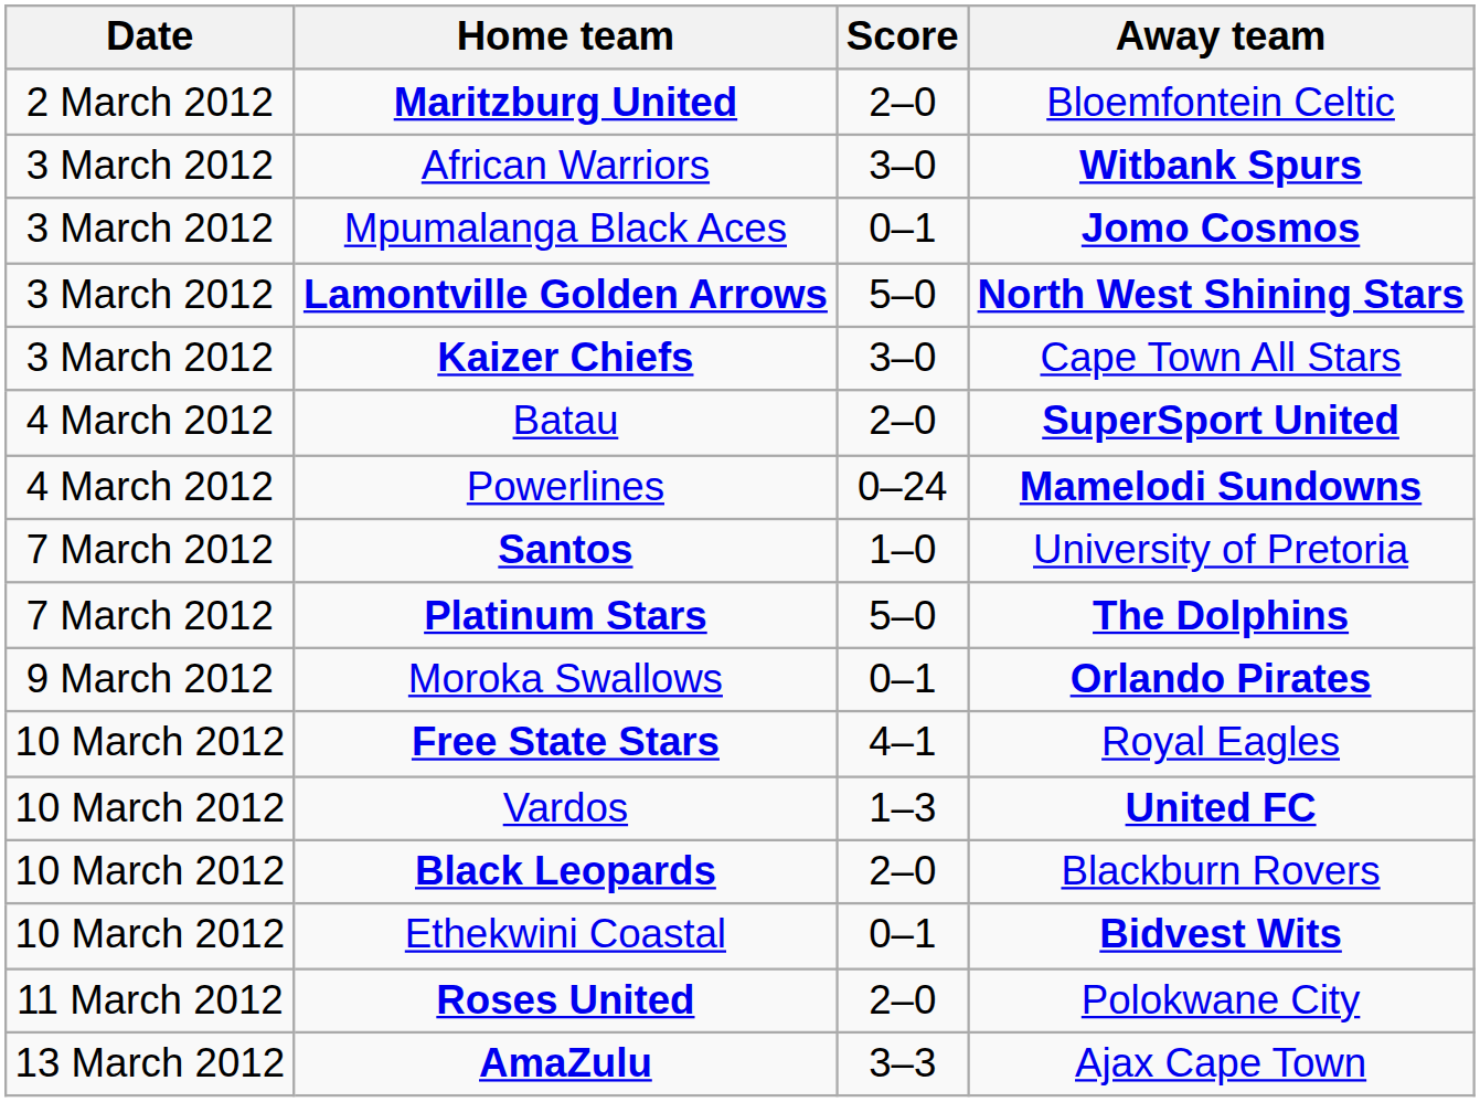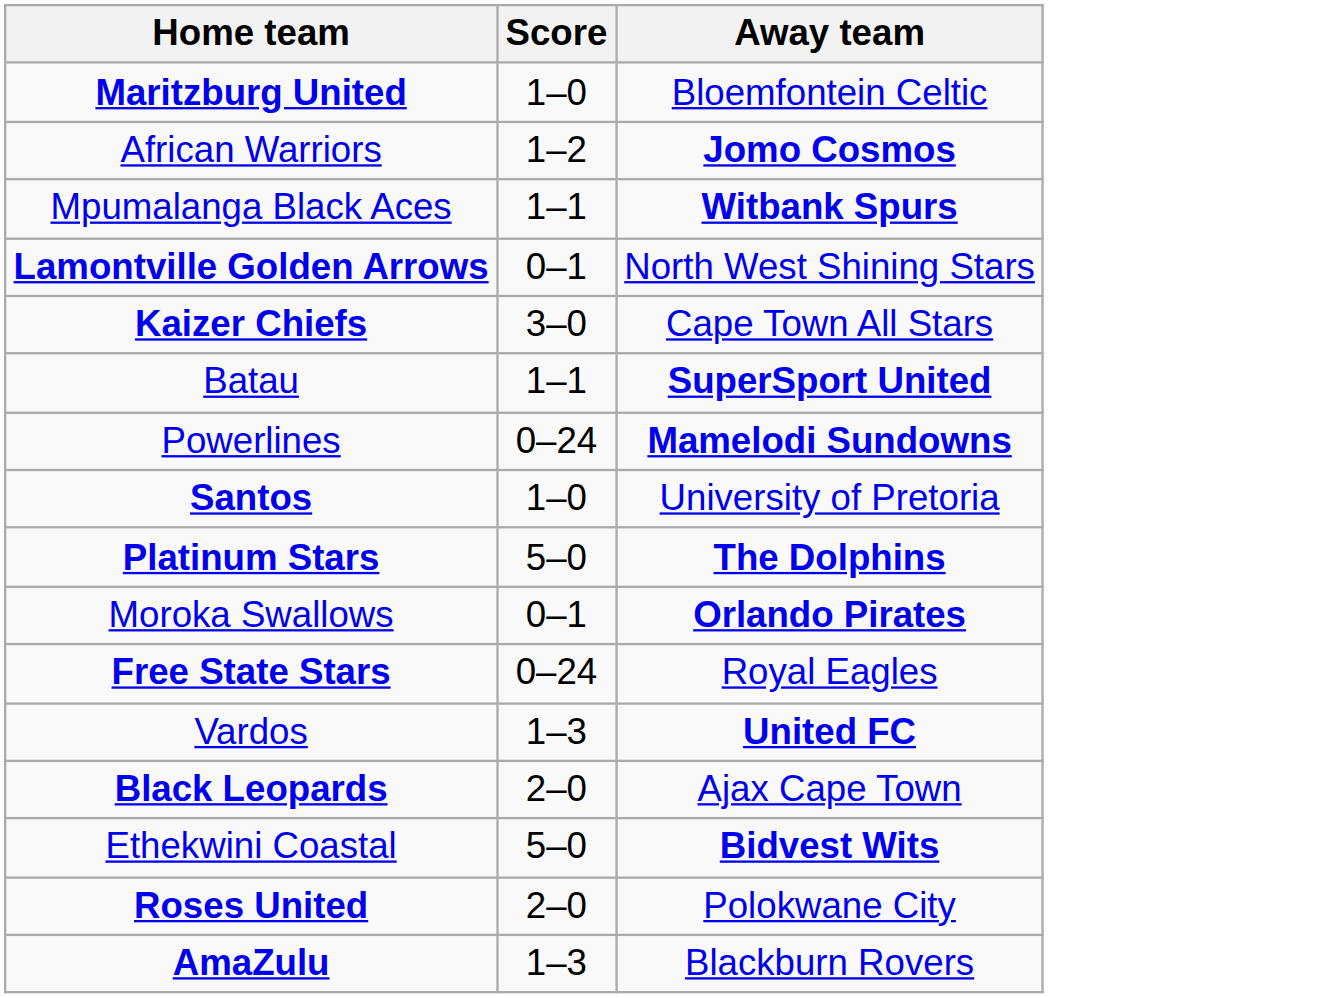- column: Date | 2 March 2012 | 3 March 2012 | 3 March 2012 | 3 March 2012 | 3 March 2012 | 4 March 2012 | 4 March 2012 | 7 March 2012 | 7 March 2012 | 9 March 2012 | 10 March 2012 | 10 March 2012 | 10 March 2012 | 10 March 2012 | 11 March 2012 | 13 March 2012
Maritzburg United | Score: 2–0 -> 1–0
African Warriors | Score: 3–0 -> 1–2
African Warriors | Away team: Witbank Spurs -> Jomo Cosmos
Mpumalanga Black Aces | Score: 0–1 -> 1–1
Mpumalanga Black Aces | Away team: Jomo Cosmos -> Witbank Spurs
Lamontville Golden Arrows | Score: 5–0 -> 0–1
Lamontville Golden Arrows | Away team: bold -> normal
Batau | Score: 2–0 -> 1–1
Free State Stars | Score: 4–1 -> 0–24
Black Leopards | Away team: Blackburn Rovers -> Ajax Cape Town
Ethekwini Coastal | Score: 0–1 -> 5–0
AmaZulu | Score: 3–3 -> 1–3
AmaZulu | Away team: Ajax Cape Town -> Blackburn Rovers
